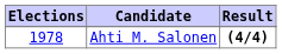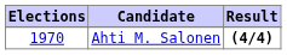Ahti M. Salonen | Elections: 1978 -> 1970
